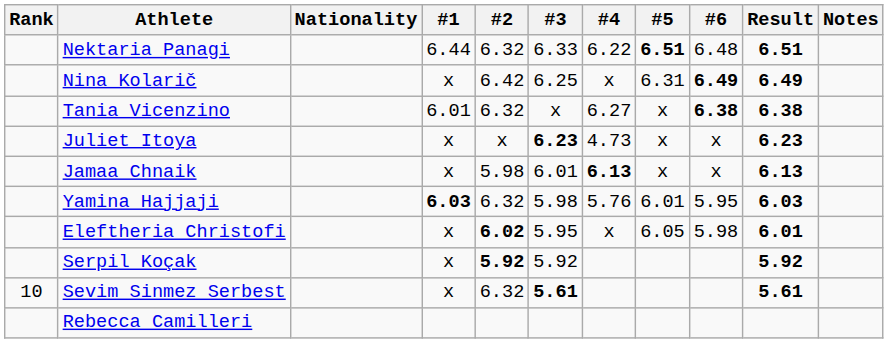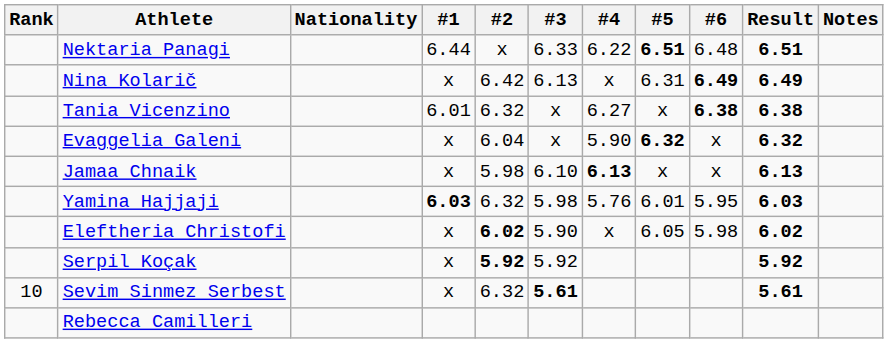Nektaria Panagi | #2: 6.32 -> x
Nina Kolarič | #3: 6.25 -> 6.13
+ row: Evaggelia Galeni | x | 6.04 | x | 5.90 | 6.32 | x | 6.32
- row: Juliet Itoya | x | x | 6.23 | 4.73 | x | x | 6.23
Jamaa Chnaik | #3: 6.01 -> 6.10
Eleftheria Christofi | #3: 5.95 -> 5.90
Eleftheria Christofi | Result: 6.01 -> 6.02
